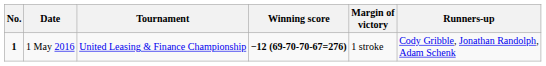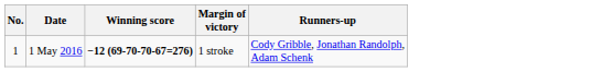- column: Tournament | United Leasing & Finance Championship
1 May 2016 | No.: bold -> normal
